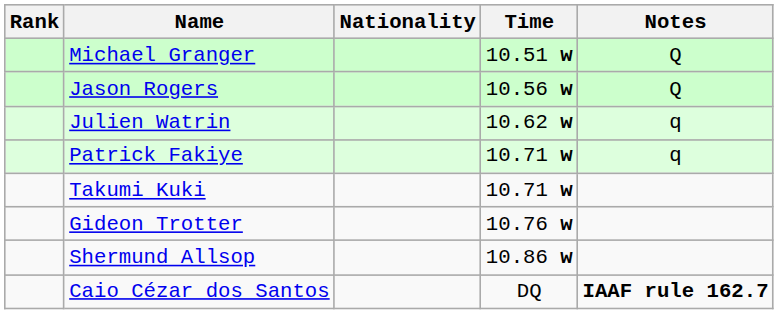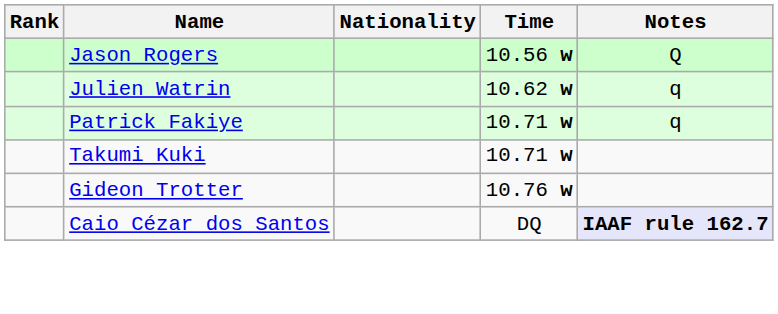- row: Michael Granger | 10.51 w | Q
- row: Shermund Allsop | 10.86 w
Caio Cézar dos Santos | Notes: no background -> lavender background
